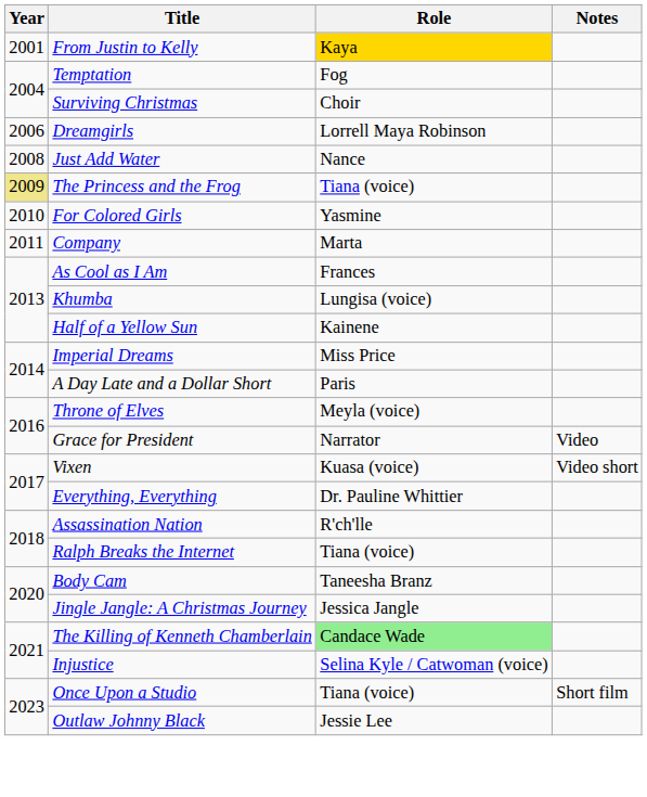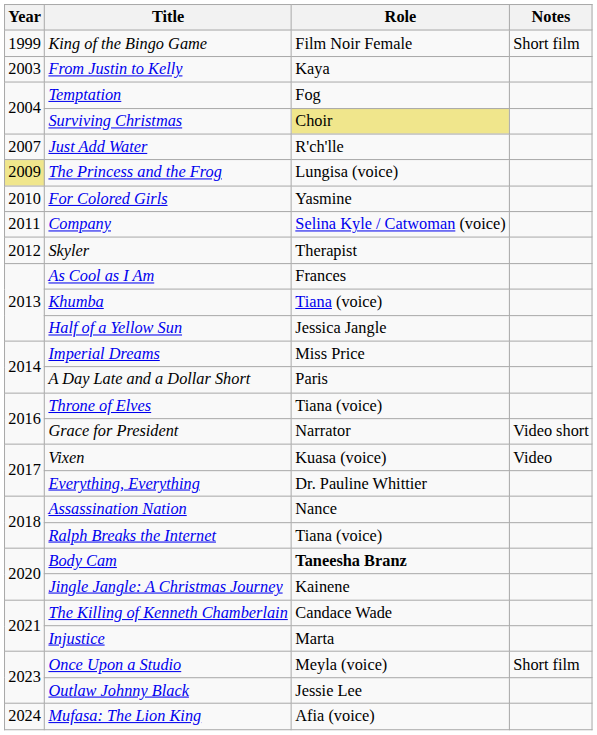+ row: 1999 | King of the Bingo Game | Film Noir Female | Short film
From Justin to Kelly | Year: 2001 -> 2003
From Justin to Kelly | Role: gold background -> no background
Surviving Christmas | Role: no background -> khaki background
- row: 2006 | Dreamgirls | Lorrell Maya Robinson
Just Add Water | Year: 2008 -> 2007
Just Add Water | Role: Nance -> R'ch'lle
The Princess and the Frog | Role: Tiana (voice) -> Lungisa (voice)
Company | Role: Marta -> Selina Kyle / Catwoman (voice)
+ row: 2012 | Skyler | Therapist
Khumba | Role: Lungisa (voice) -> Tiana (voice)
Half of a Yellow Sun | Role: Kainene -> Jessica Jangle
Throne of Elves | Role: Meyla (voice) -> Tiana (voice)
Grace for President | Notes: Video -> Video short
Vixen | Notes: Video short -> Video
Assassination Nation | Role: R'ch'lle -> Nance
Body Cam | Role: normal -> bold
Jingle Jangle: A Christmas Journey | Role: Jessica Jangle -> Kainene
The Killing of Kenneth Chamberlain | Role: lightgreen background -> no background
Injustice | Role: Selina Kyle / Catwoman (voice) -> Marta
Once Upon a Studio | Role: Tiana (voice) -> Meyla (voice)
+ row: 2024 | Mufasa: The Lion King | Afia (voice)
